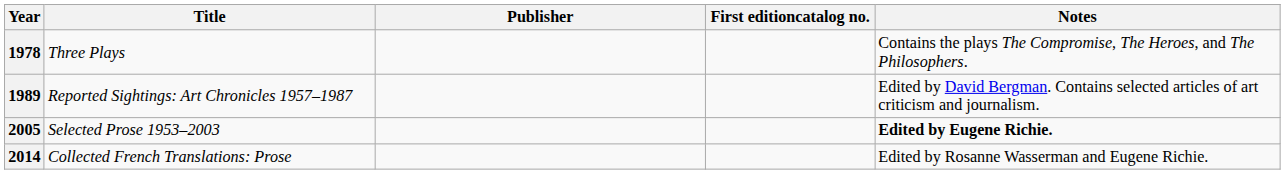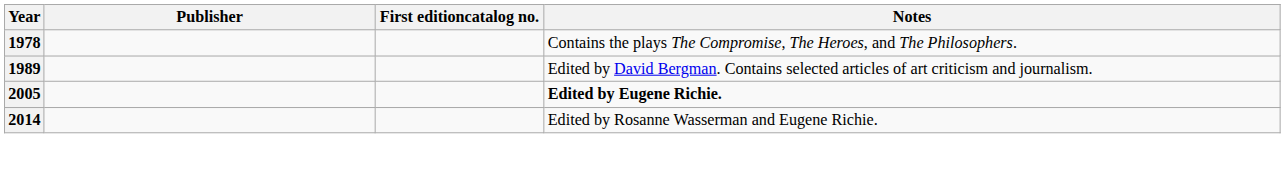- column: Title | Three Plays | Reported Sightings: Art Chronicles 1957–1987 | Selected Prose 1953–2003 | Collected French Translations: Prose
